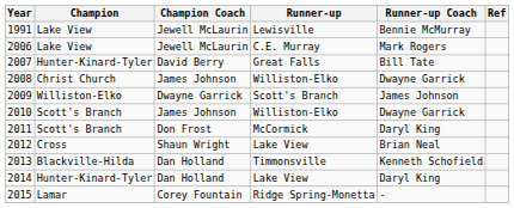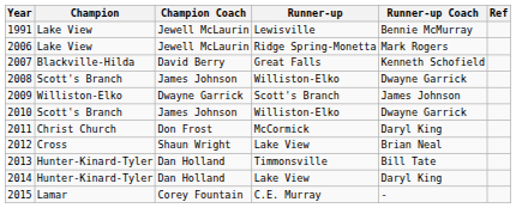2006 | Runner-up: C.E. Murray -> Ridge Spring-Monetta
2007 | Champion: Hunter-Kinard-Tyler -> Blackville-Hilda
2007 | Runner-up Coach: Bill Tate -> Kenneth Schofield
2008 | Champion: Christ Church -> Scott's Branch
2011 | Champion: Scott's Branch -> Christ Church
2013 | Champion: Blackville-Hilda -> Hunter-Kinard-Tyler
2013 | Runner-up Coach: Kenneth Schofield -> Bill Tate
2015 | Runner-up: Ridge Spring-Monetta -> C.E. Murray
